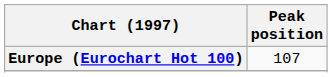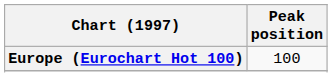Europe (Eurochart Hot 100) | Peak position: 107 -> 100
